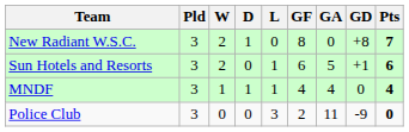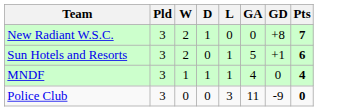- column: GF | 8 | 6 | 4 | 2
